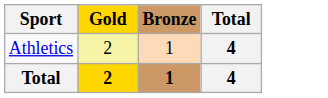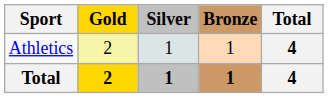+ column: Silver | 1 | 1
